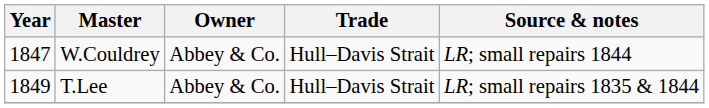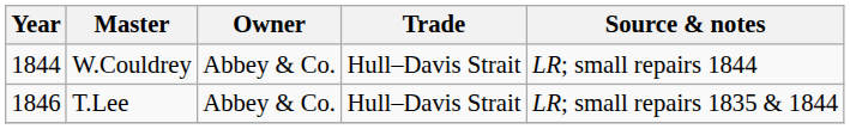W.Couldrey | Year: 1847 -> 1844
T.Lee | Year: 1849 -> 1846
